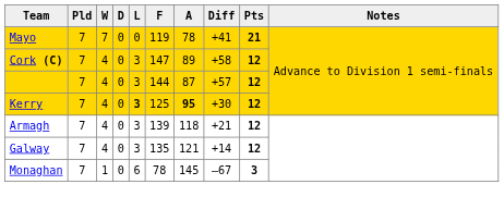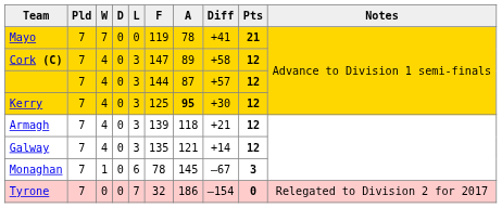Kerry | L: bold -> normal
+ row: Tyrone | 7 | 0 | 0 | 7 | 32 | 186 | –154 | 0 | Relegated to Division 2 for 2017
